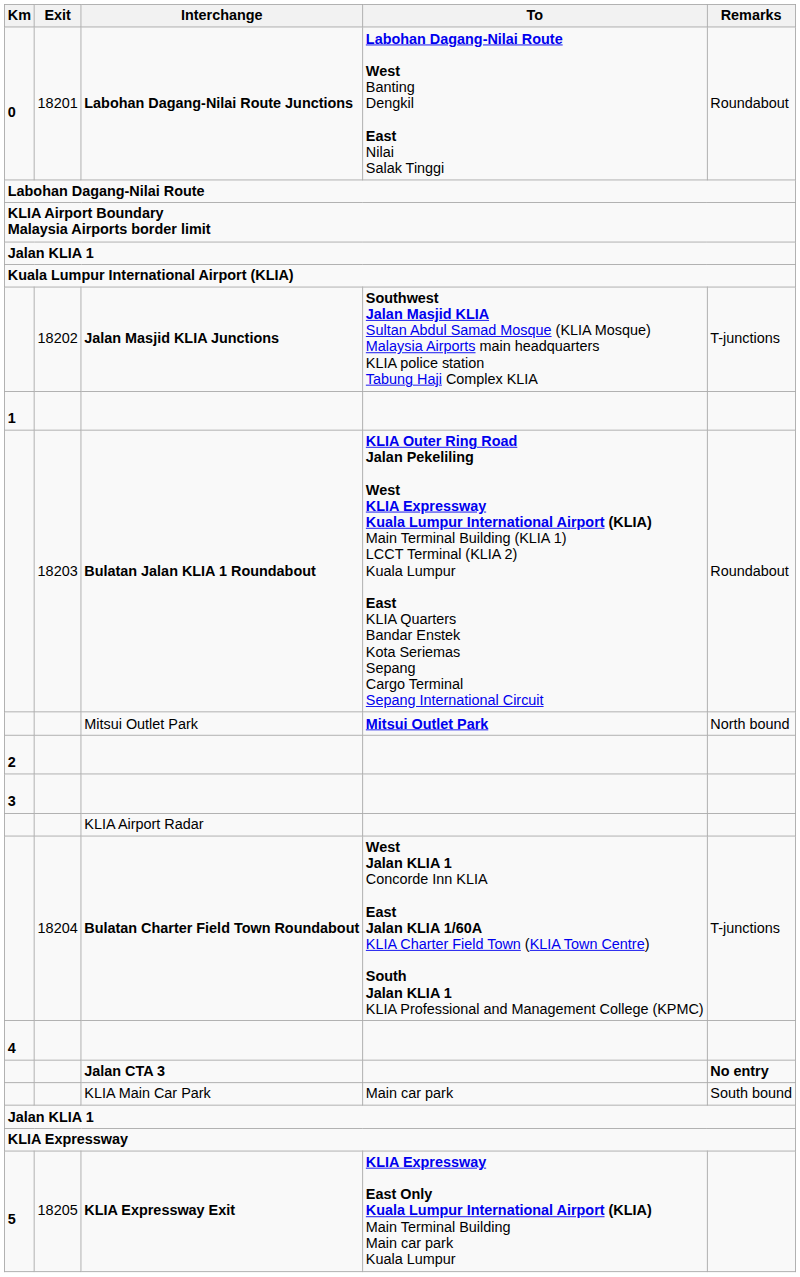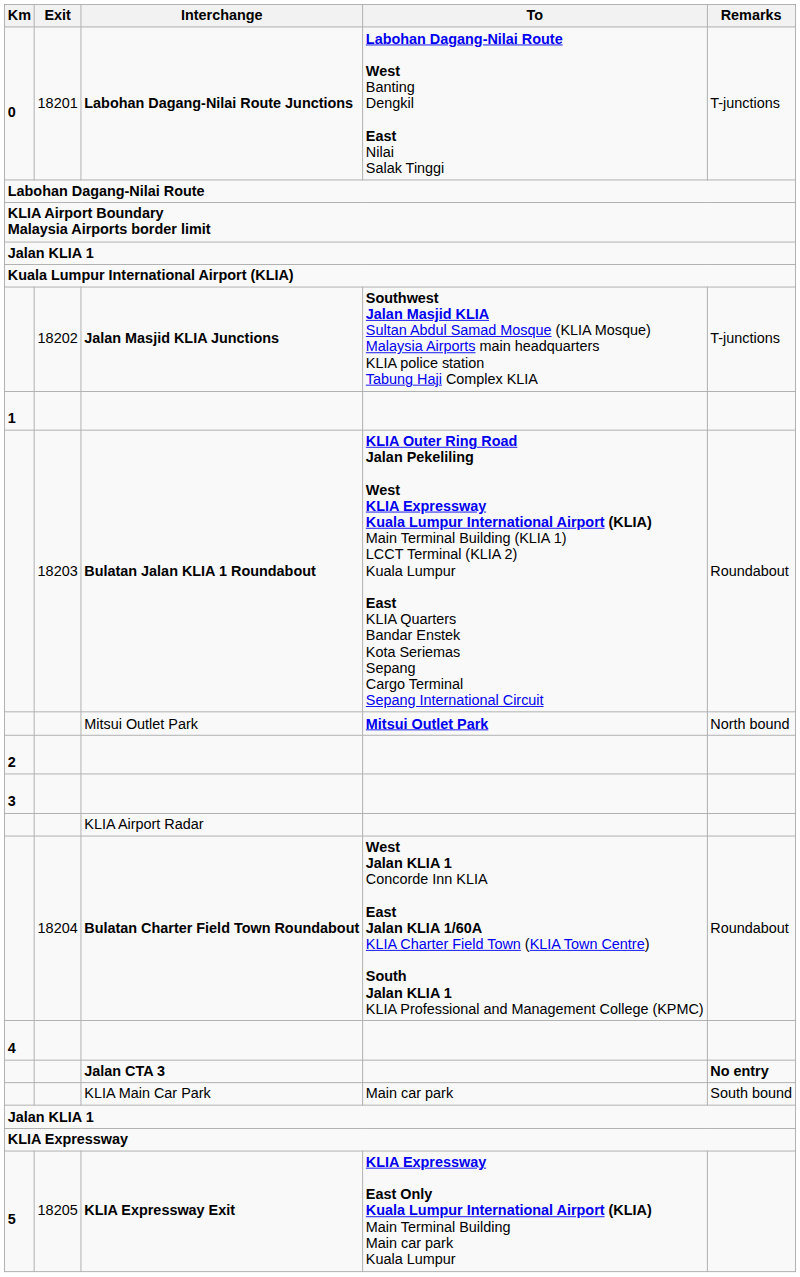Labohan Dagang-Nilai Route Junctions | Remarks: Roundabout -> T-junctions
Bulatan Charter Field Town Roundabout | Remarks: T-junctions -> Roundabout
